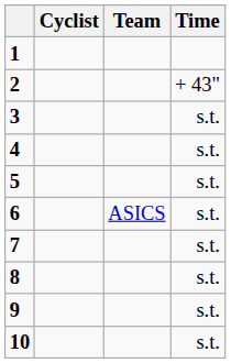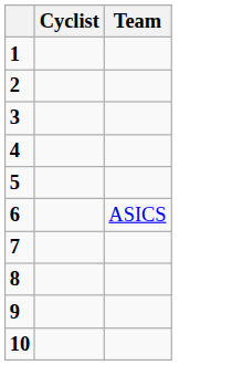- column: Time | + 43" | s.t. | s.t. | s.t. | s.t. | s.t. | s.t. | s.t. | s.t.
